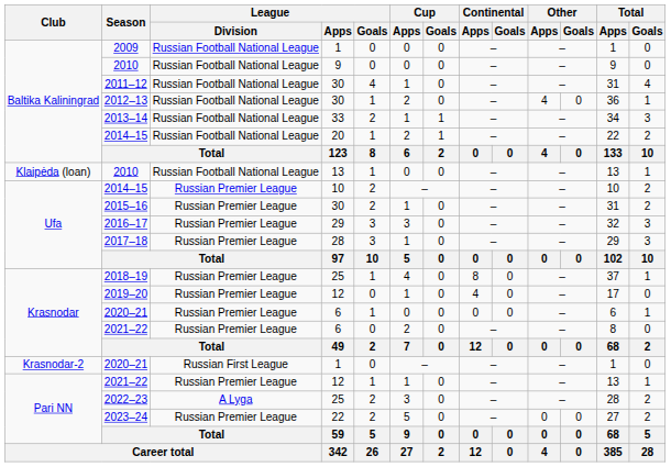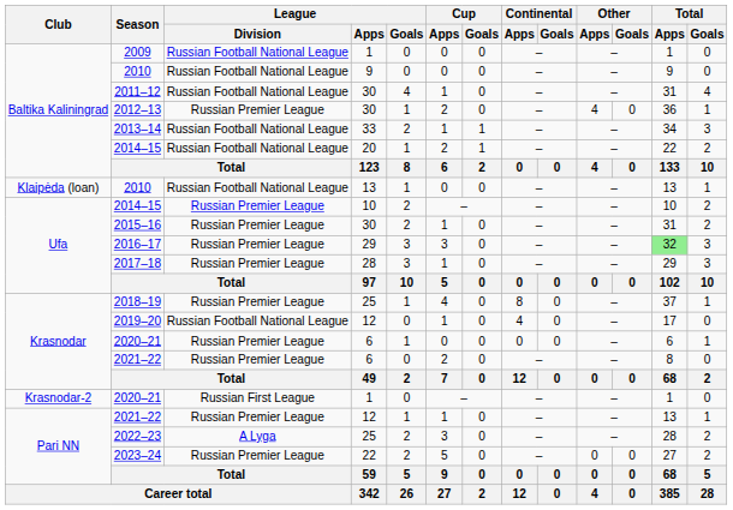2012–13 | League / Division: Russian Football National League -> Russian Premier League
2016–17 | Total / Apps: no background -> lightgreen background
2019–20 | League / Division: Russian Premier League -> Russian Football National League
